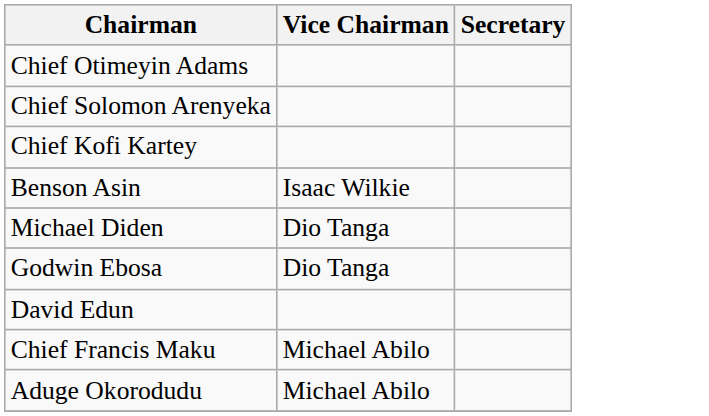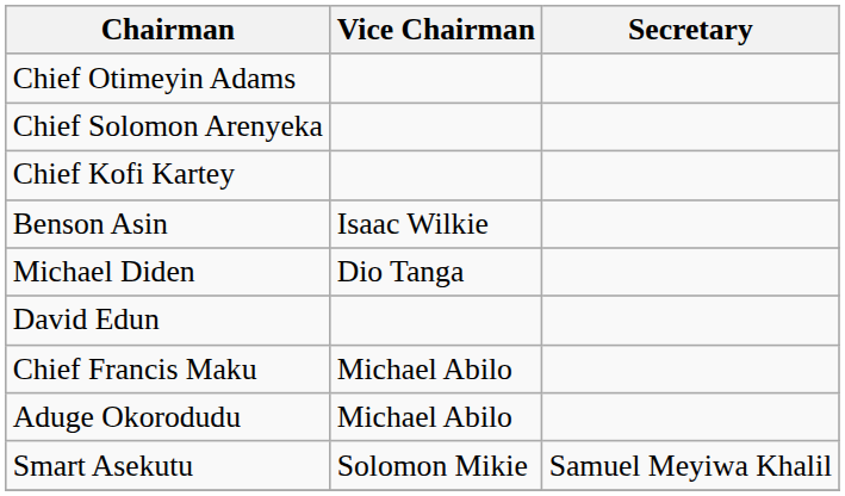- row: Godwin Ebosa | Dio Tanga
+ row: Smart Asekutu | Solomon Mikie | Samuel Meyiwa Khalil
